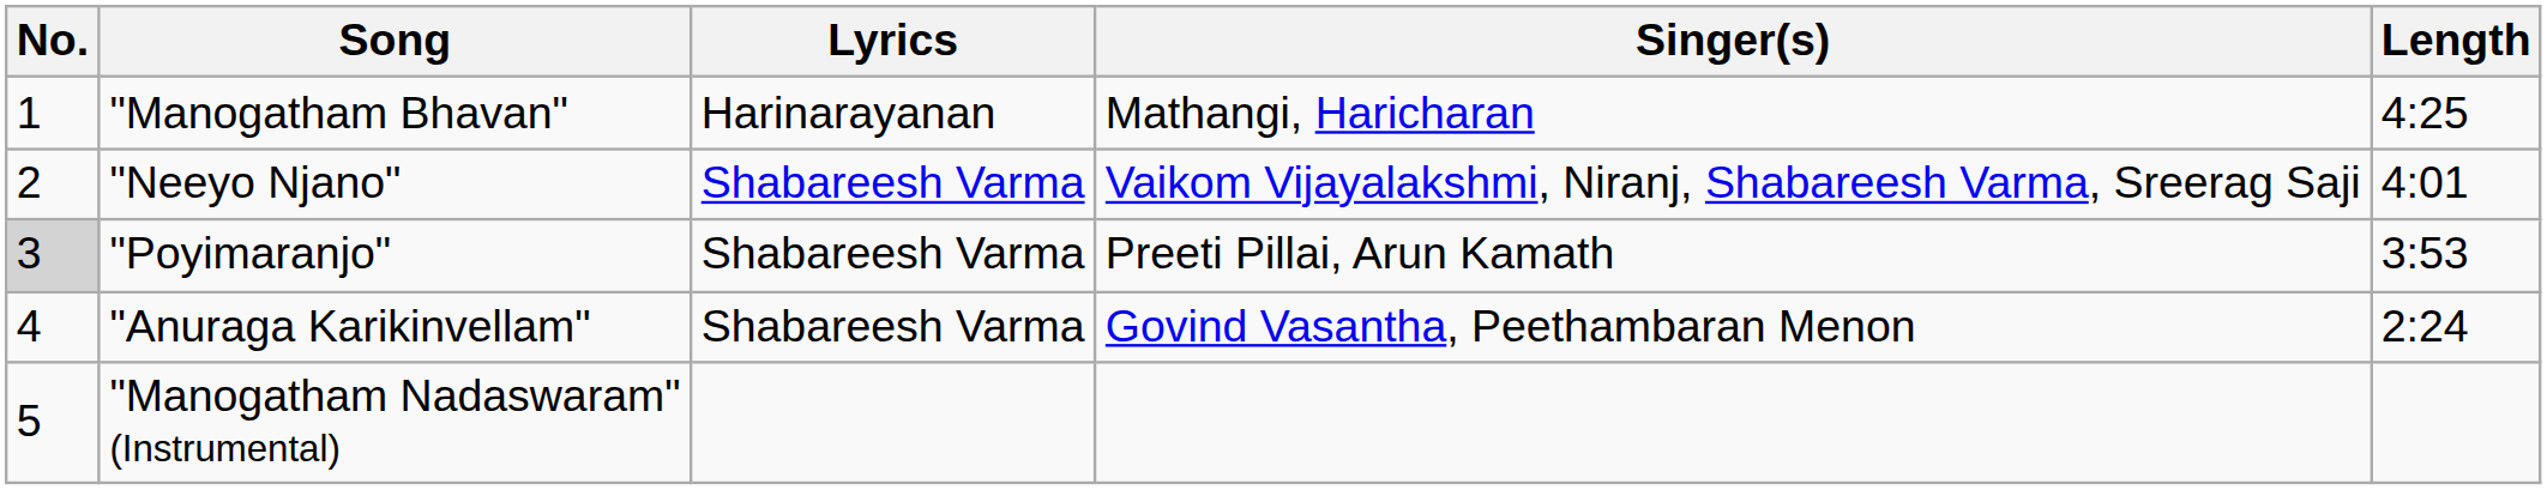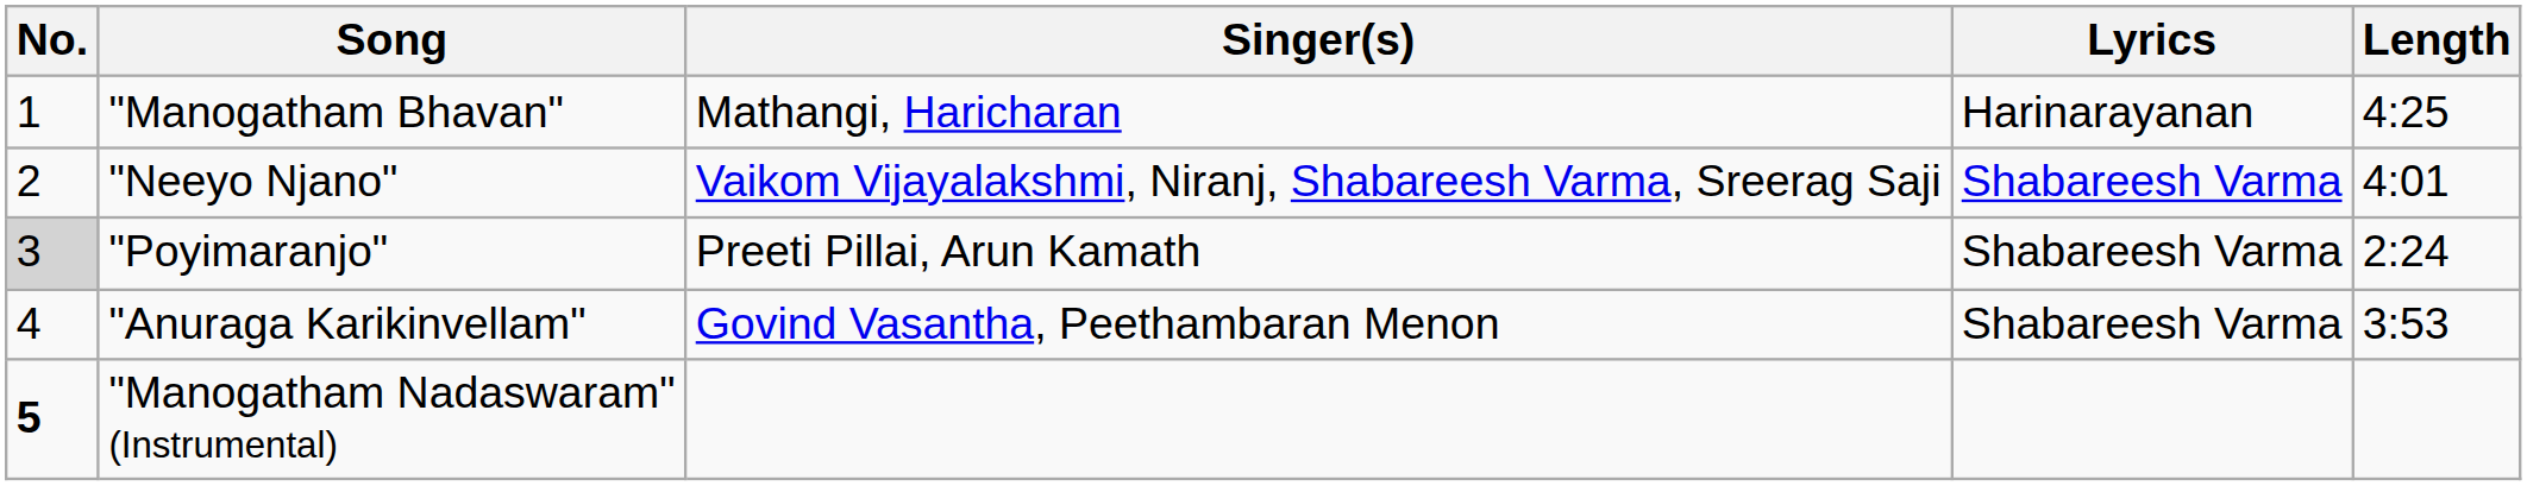columns swapped: Singer(s) <-> Lyrics
"Poyimaranjo" | Length: 3:53 -> 2:24
"Anuraga Karikinvellam" | Length: 2:24 -> 3:53
"Manogatham Nadaswaram" (Instrumental) | No.: normal -> bold
